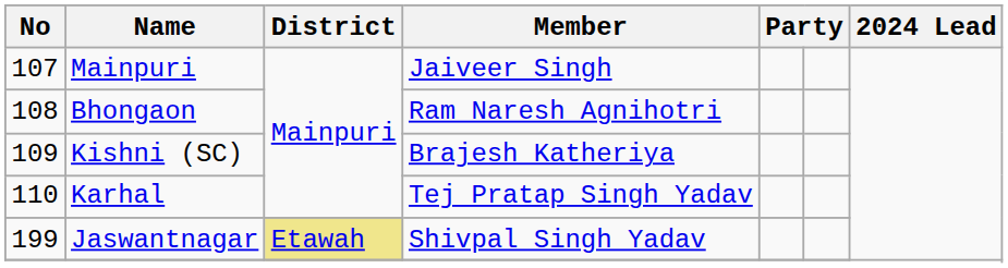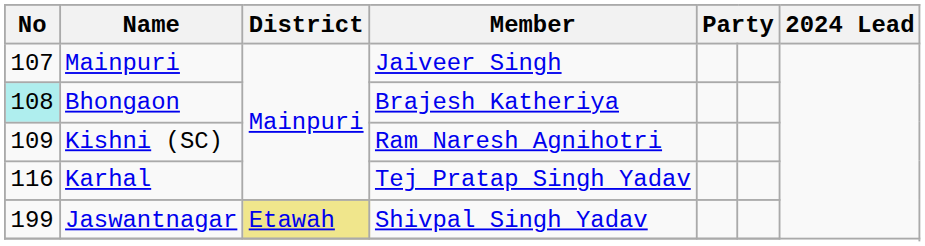Bhongaon | No: no background -> paleturquoise background
Bhongaon | Member: Ram Naresh Agnihotri -> Brajesh Katheriya
Kishni (SC) | Member: Brajesh Katheriya -> Ram Naresh Agnihotri
Karhal | No: 110 -> 116
